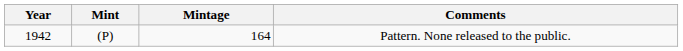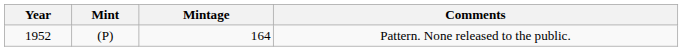Pattern. None released to the public. | Year: 1942 -> 1952
